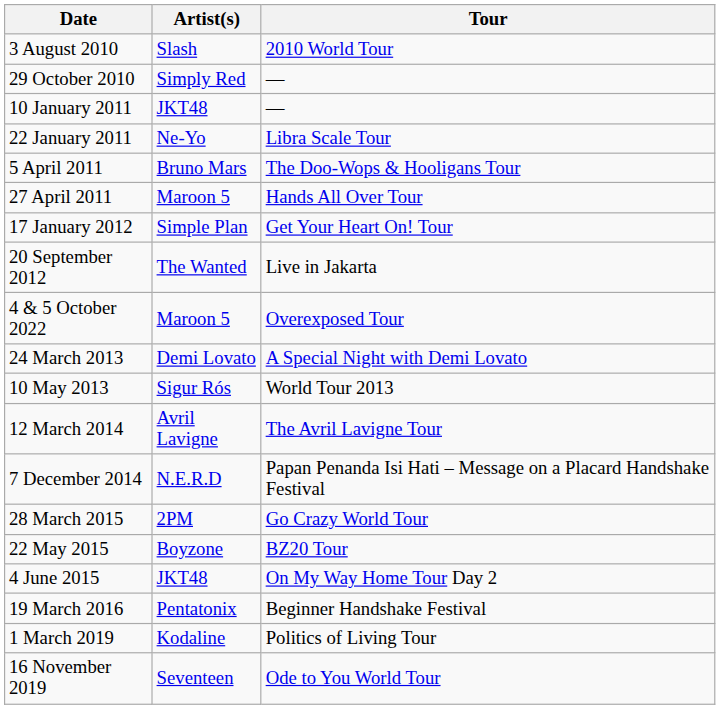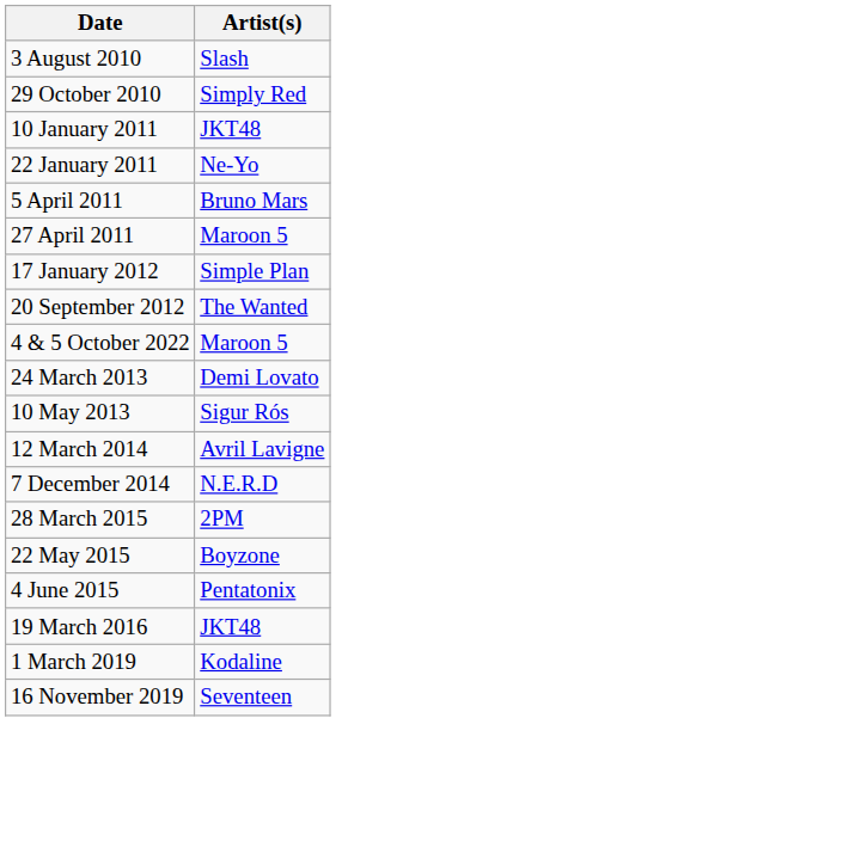- column: Tour | 2010 World Tour | — | — | Libra Scale Tour | The Doo-Wops & Hooligans Tour | Hands All Over Tour | Get Your Heart On! Tour | Live in Jakarta | Overexposed Tour | A Special Night with Demi Lovato | World Tour 2013 | The Avril Lavigne Tour | Papan Penanda Isi Hati – Message on a Placard Handshake Festival | Go Crazy World Tour | BZ20 Tour | On My Way Home Tour Day 2 | Beginner Handshake Festival | Politics of Living Tour | Ode to You World Tour
4 June 2015 | Artist(s): JKT48 -> Pentatonix
19 March 2016 | Artist(s): Pentatonix -> JKT48
